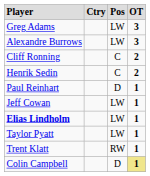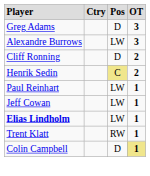Greg Adams | column 3: LW -> D
Cliff Ronning | column 3: C -> D
Henrik Sedin | column 3: no background -> khaki background
Paul Reinhart | column 3: D -> LW
- row: Taylor Pyatt | LW | 1
